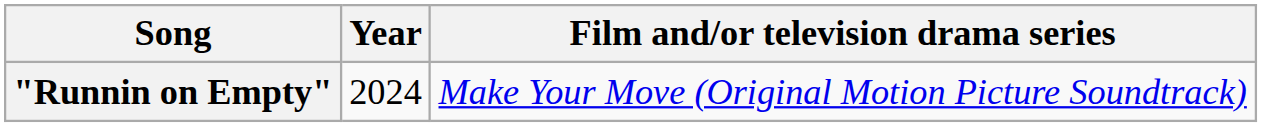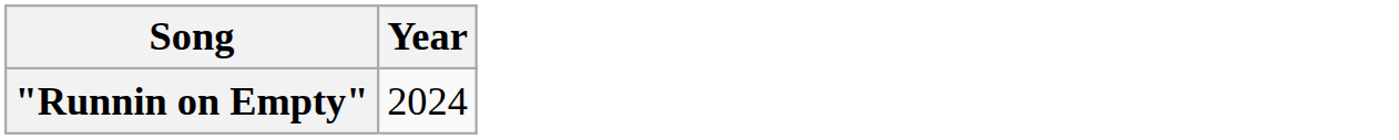- column: Film and/or television drama series | Make Your Move (Original Motion Picture Soundtrack)
